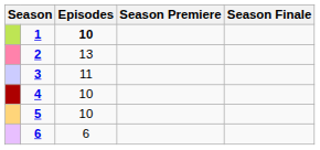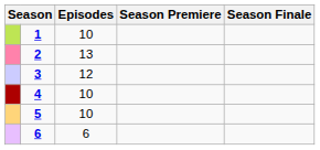1 | Episodes: bold -> normal
3 | Episodes: 11 -> 12
